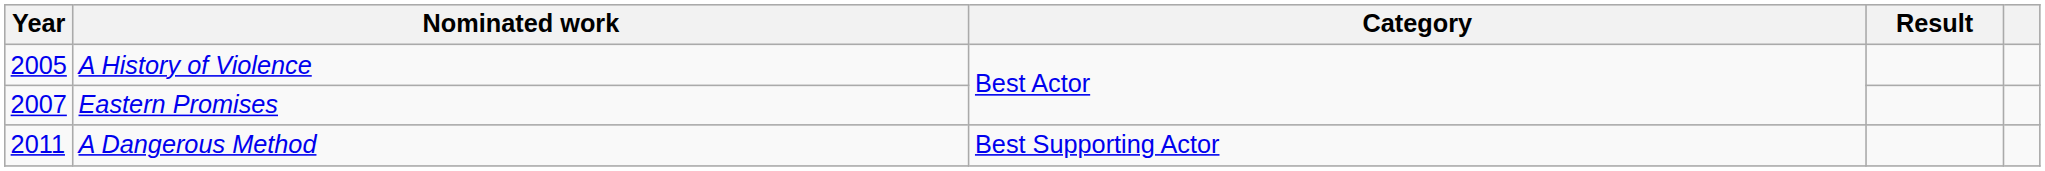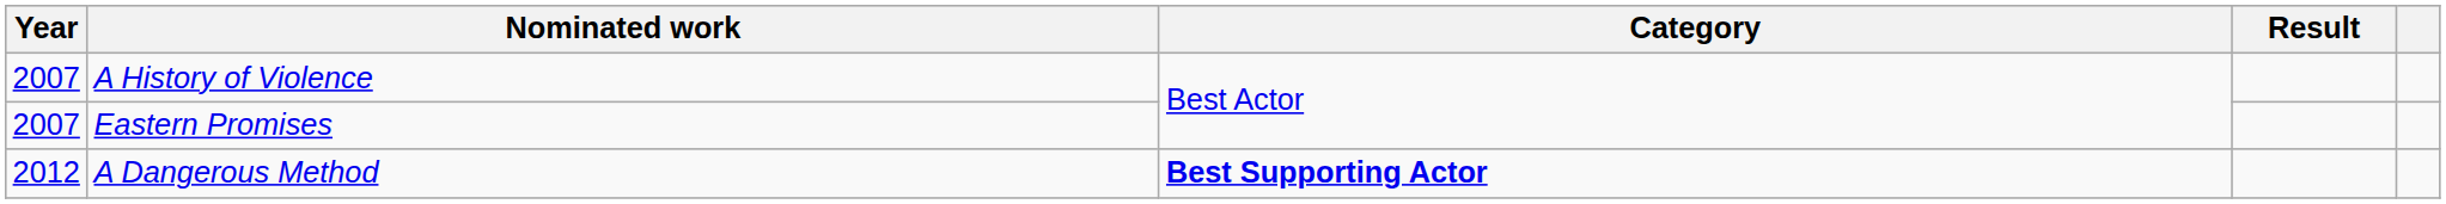A History of Violence | Year: 2005 -> 2007
A Dangerous Method | Year: 2011 -> 2012
A Dangerous Method | Category: normal -> bold
